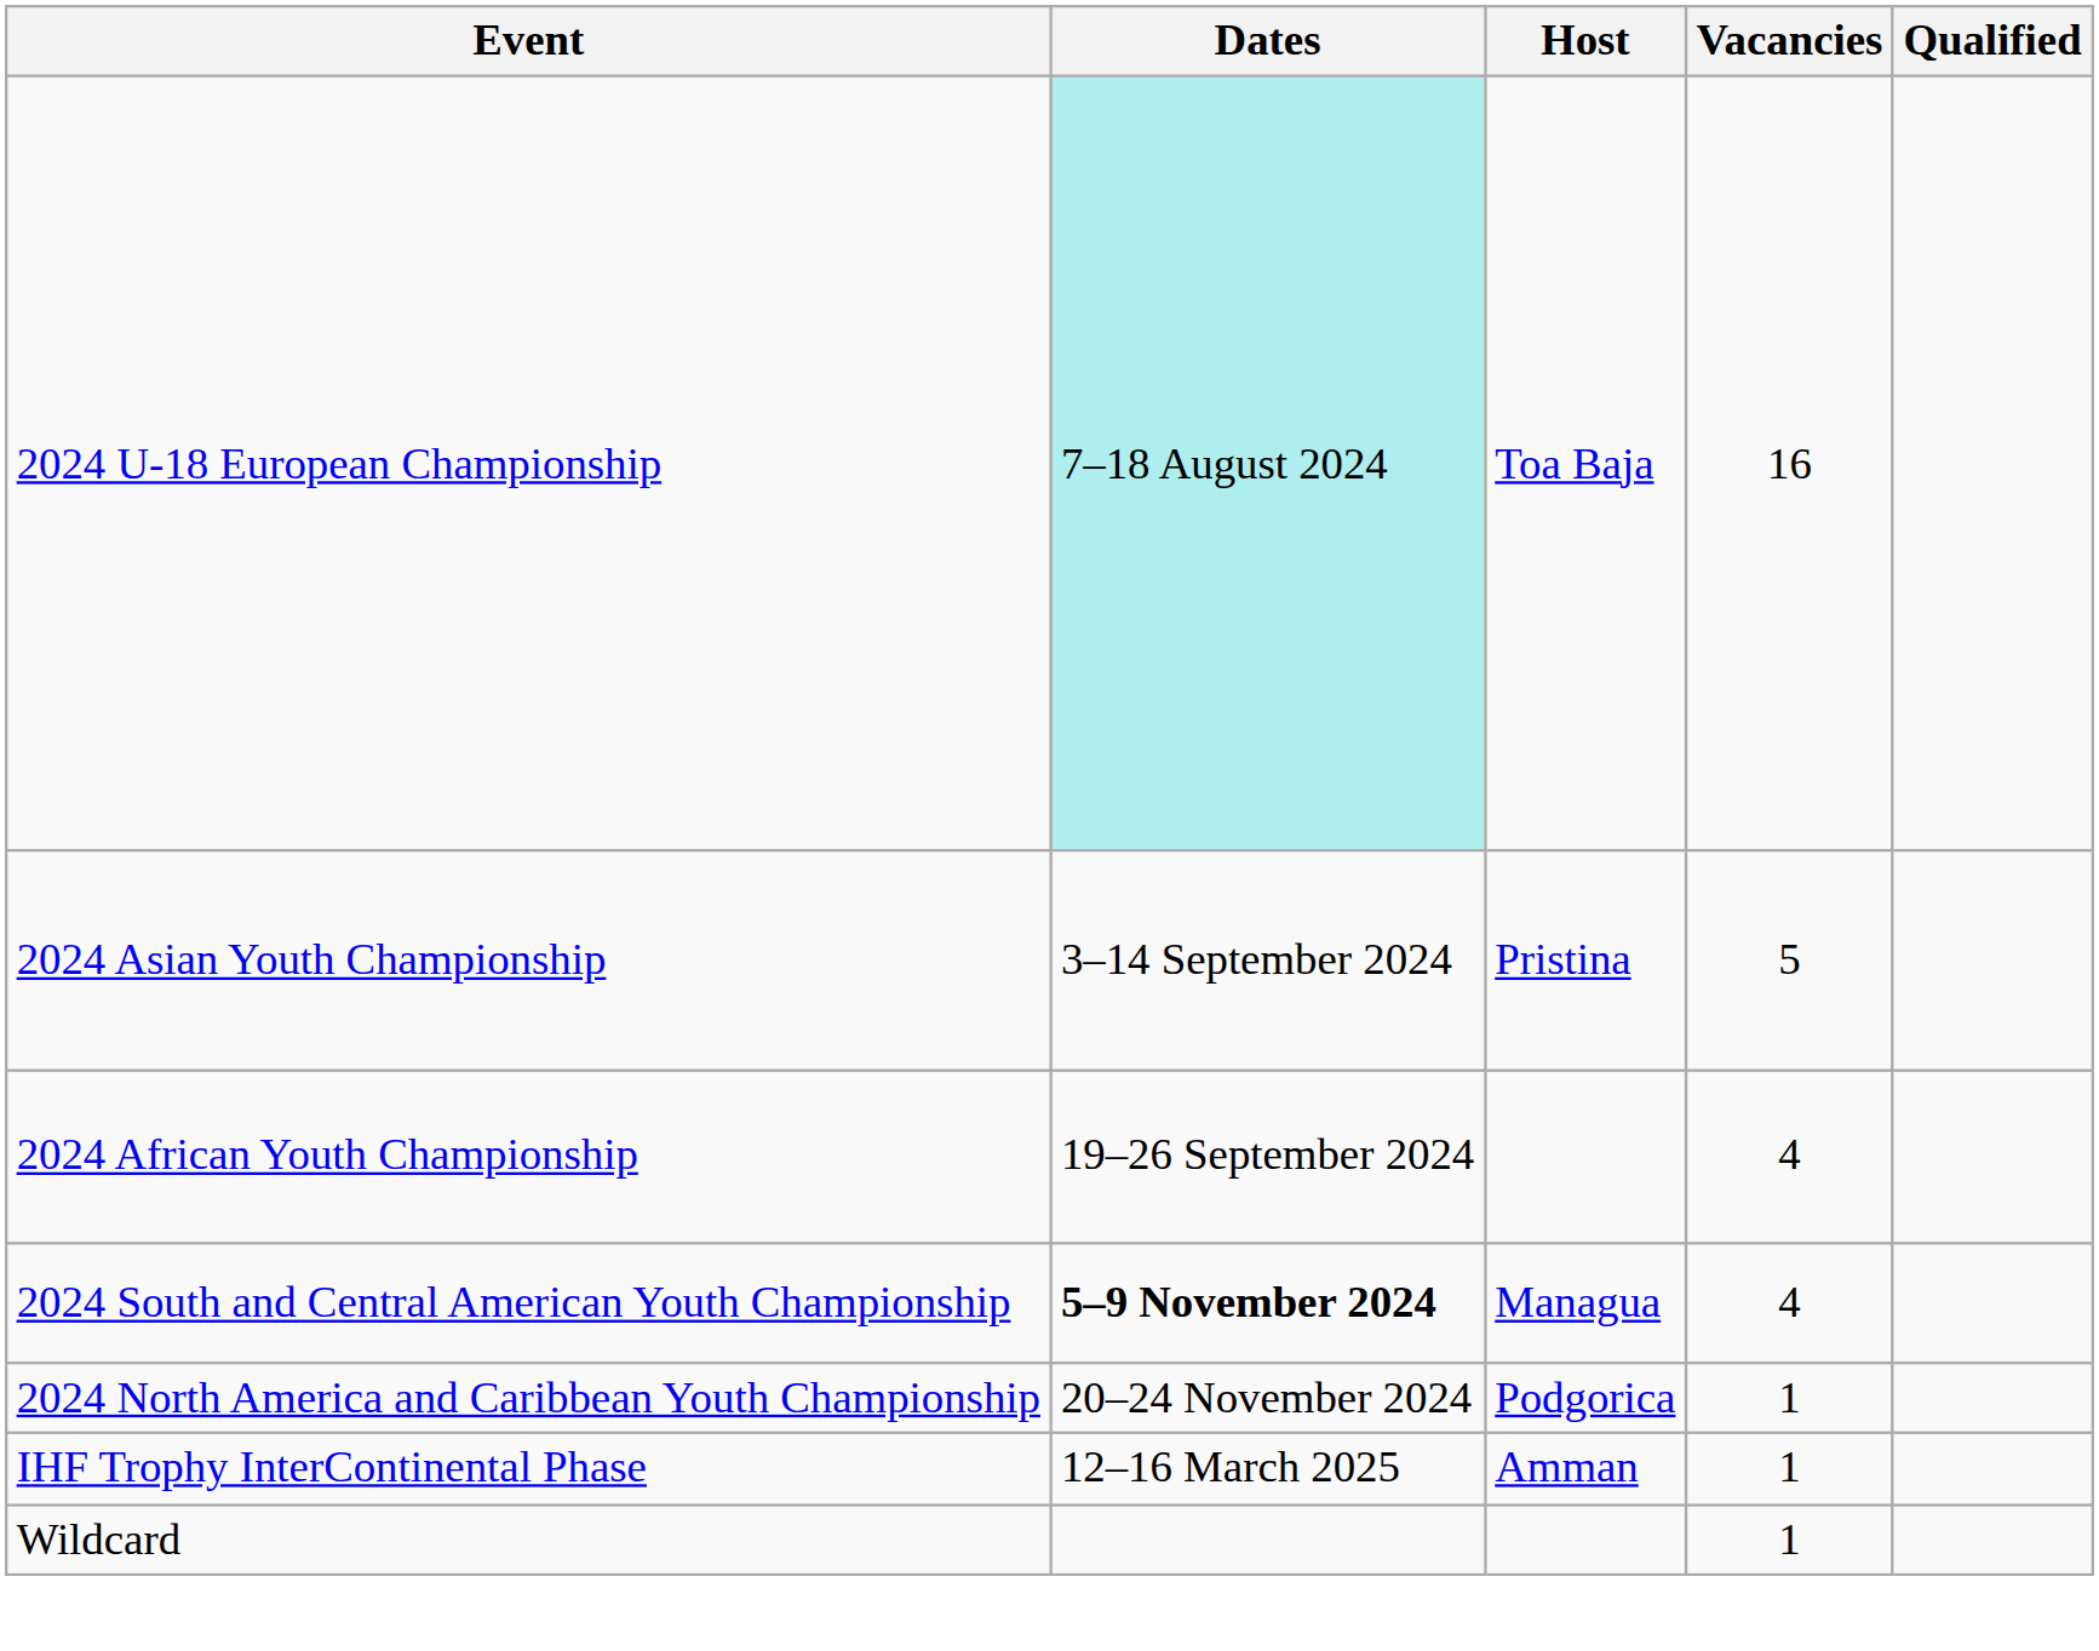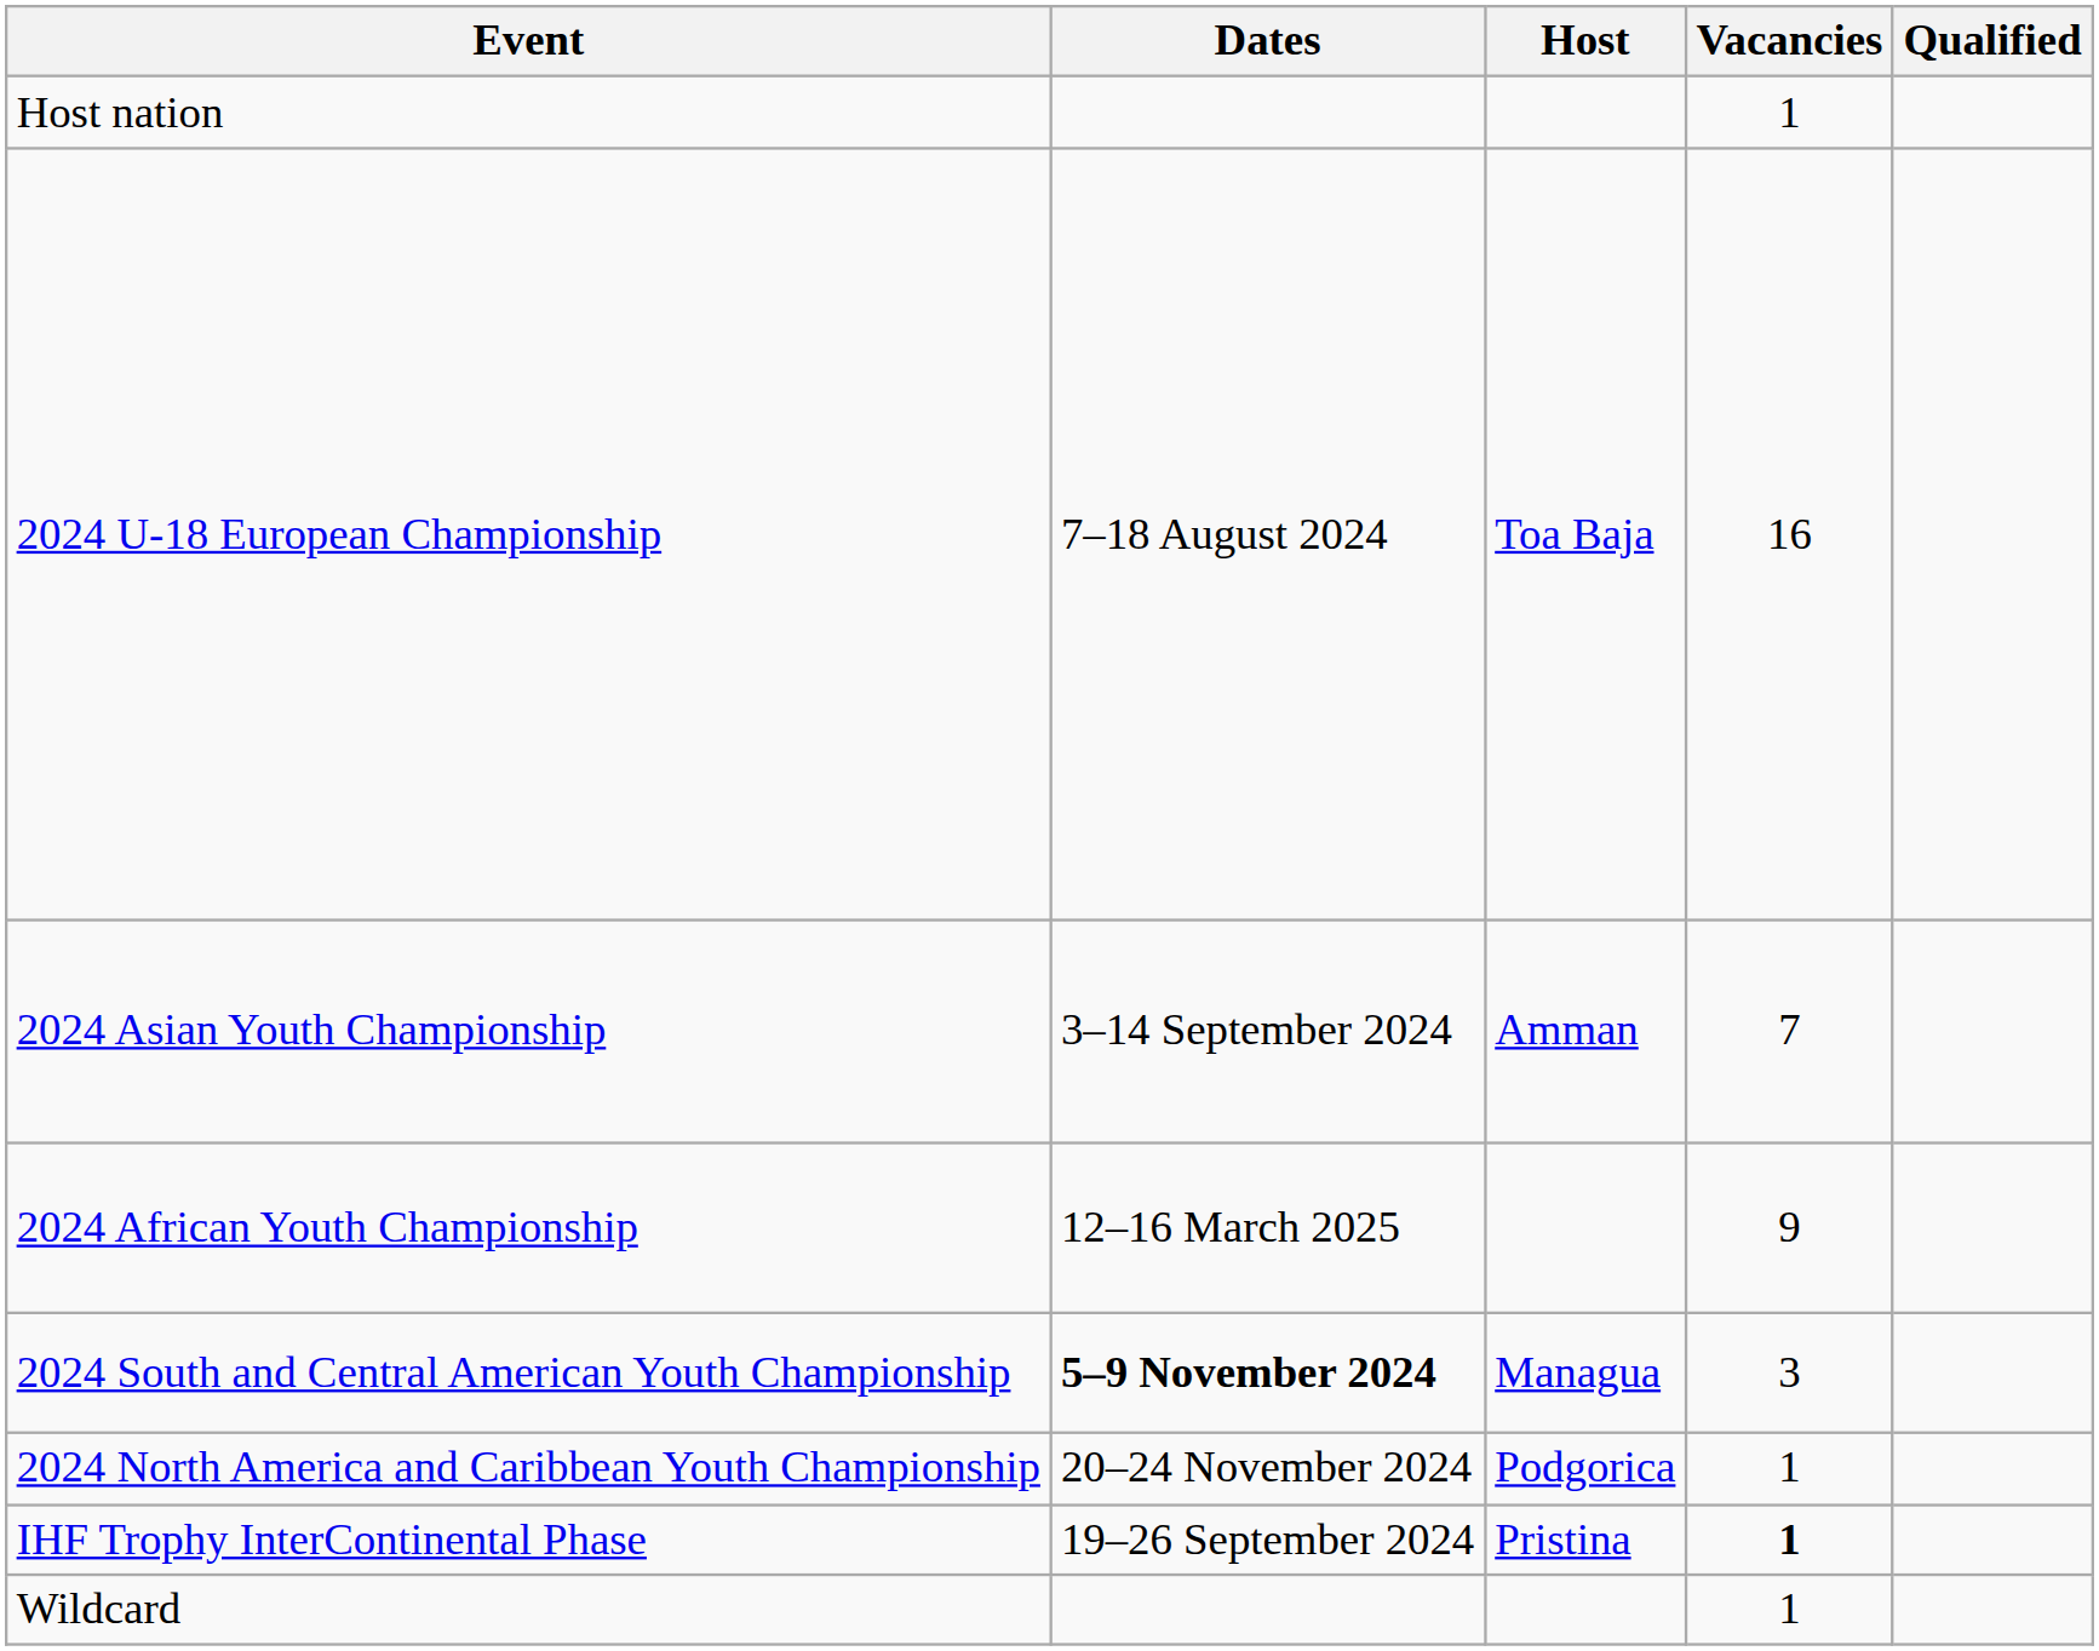+ row: Host nation | 1
2024 U-18 European Championship | Dates: paleturquoise background -> no background
2024 Asian Youth Championship | Host: Pristina -> Amman
2024 Asian Youth Championship | Vacancies: 5 -> 7
2024 African Youth Championship | Dates: 19–26 September 2024 -> 12–16 March 2025
2024 African Youth Championship | Vacancies: 4 -> 9
2024 South and Central American Youth Championship | Vacancies: 4 -> 3
IHF Trophy InterContinental Phase | Dates: 12–16 March 2025 -> 19–26 September 2024
IHF Trophy InterContinental Phase | Host: Amman -> Pristina
IHF Trophy InterContinental Phase | Vacancies: normal -> bold
